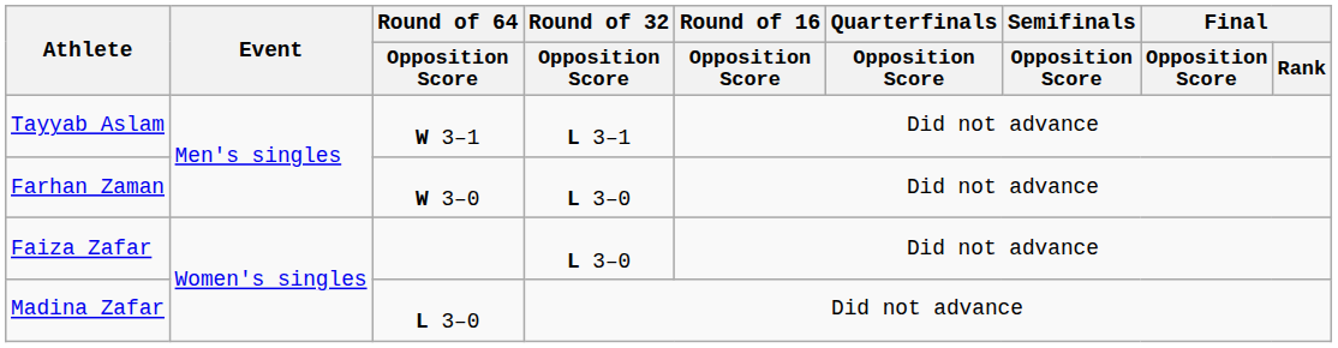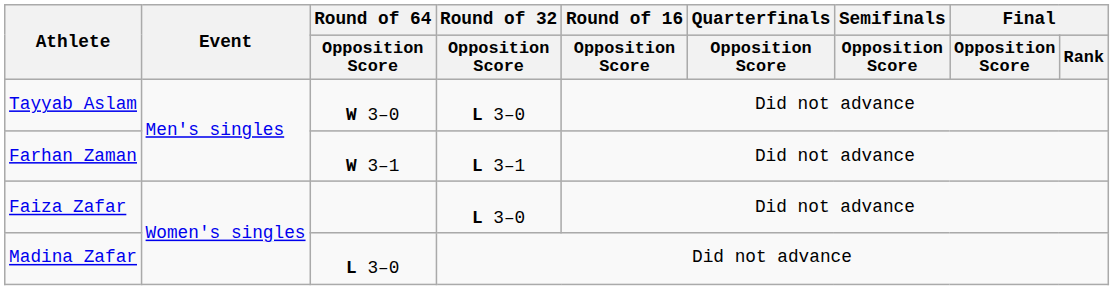Tayyab Aslam | Round of 64 / Opposition Score: W 3–1 -> W 3–0
Tayyab Aslam | Round of 32 / Opposition Score: L 3–1 -> L 3–0
Farhan Zaman | Round of 64 / Opposition Score: W 3–0 -> W 3–1
Farhan Zaman | Round of 32 / Opposition Score: L 3–0 -> L 3–1
